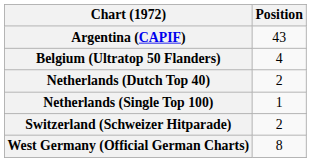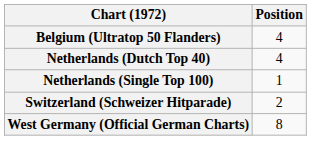- row: Argentina (CAPIF) | 43
Netherlands (Dutch Top 40) | Position: 2 -> 4
